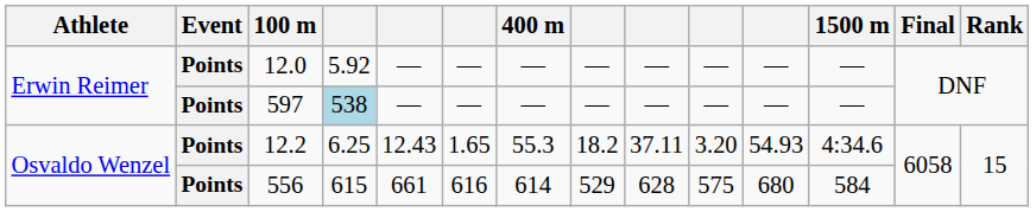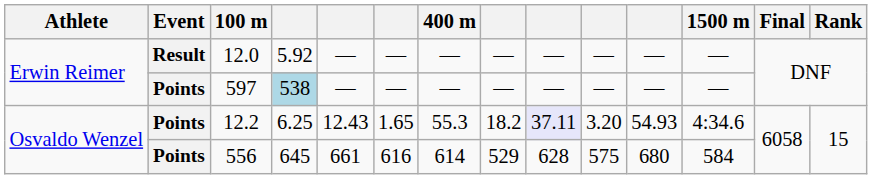12.0 | Event: Points -> Result
12.2 | column 9: no background -> lavender background
556 | column 4: 615 -> 645
